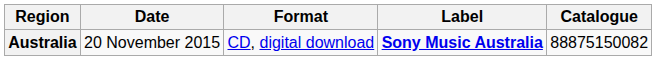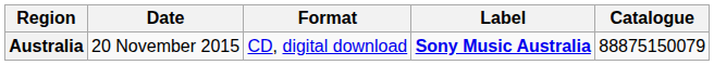Australia | Catalogue: 88875150082 -> 88875150079
